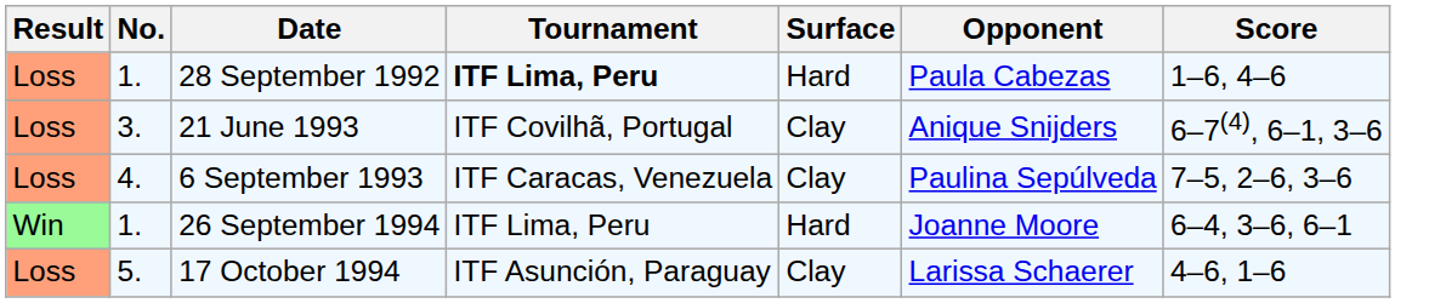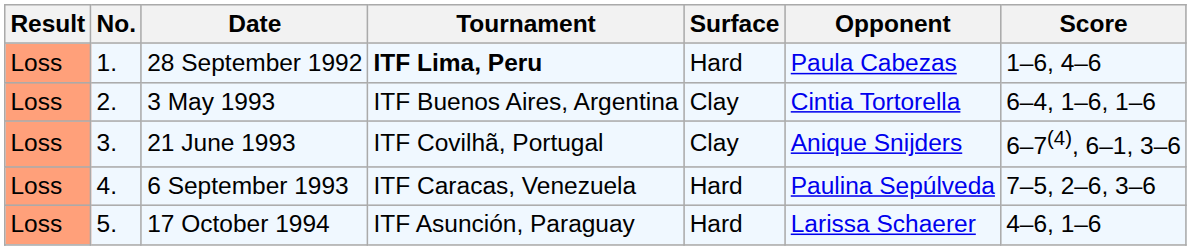+ row: Loss | 2. | 3 May 1993 | ITF Buenos Aires, Argentina | Clay | Cintia Tortorella | 6–4, 1–6, 1–6
6 September 1993 | Surface: Clay -> Hard
- row: Win | 1. | 26 September 1994 | ITF Lima, Peru | Hard | Joanne Moore | 6–4, 3–6, 6–1
17 October 1994 | Surface: Clay -> Hard
